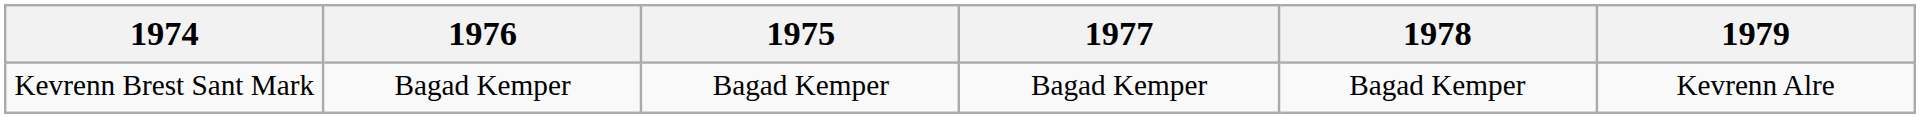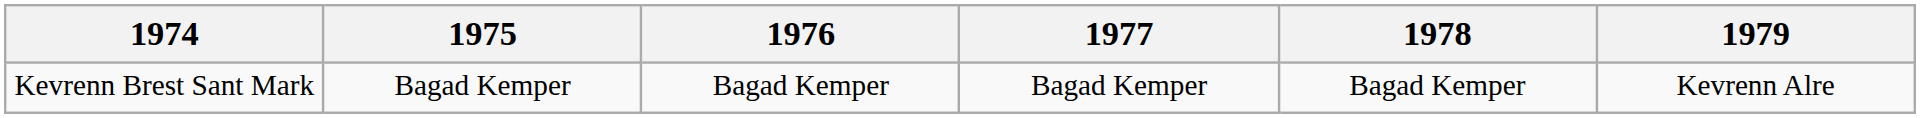columns swapped: 1975 <-> 1976
